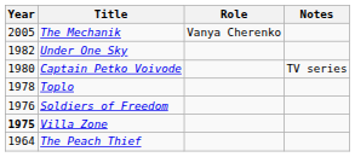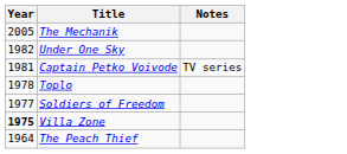- column: Role | Vanya Cherenko
Captain Petko Voivode | Year: 1980 -> 1981
Soldiers of Freedom | Year: 1976 -> 1977
